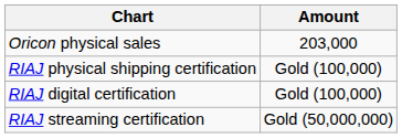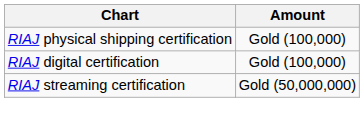- row: Oricon physical sales | 203,000
